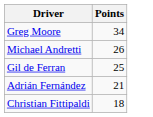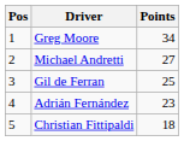+ column: Pos | 1 | 2 | 3 | 4 | 5
Michael Andretti | Points: 26 -> 27
Adrián Fernández | Points: 21 -> 23
